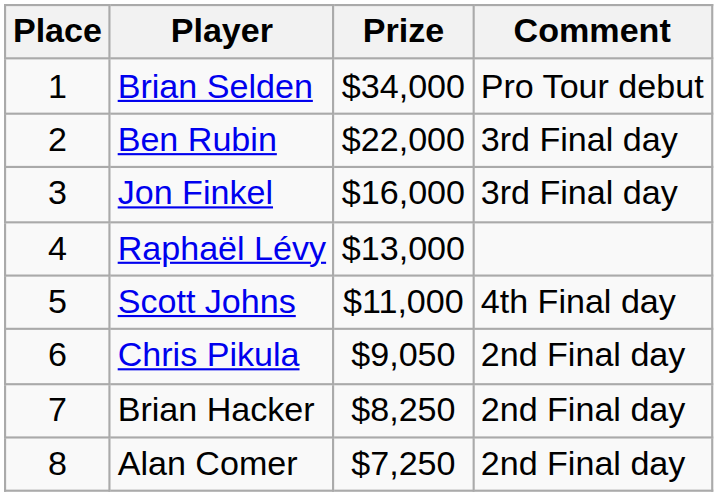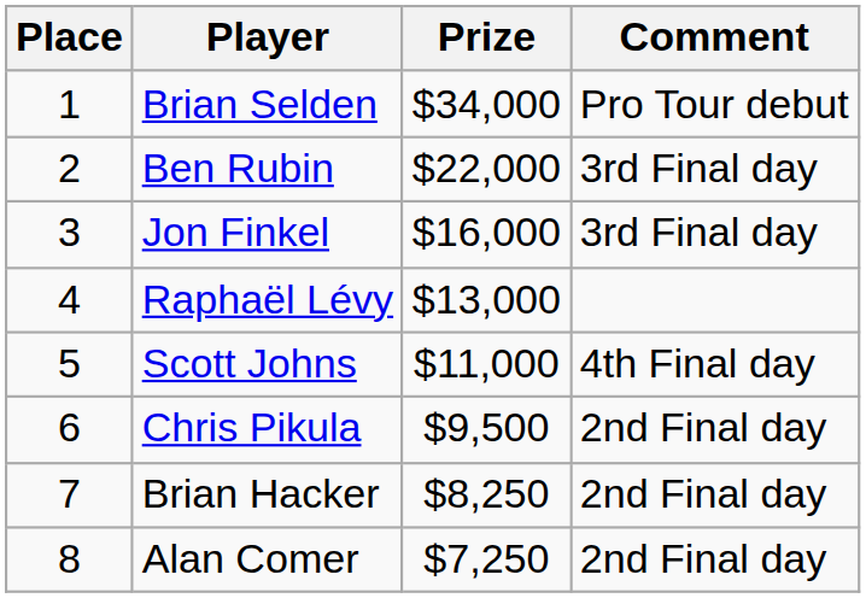Chris Pikula | Prize: $9,050 -> $9,500
